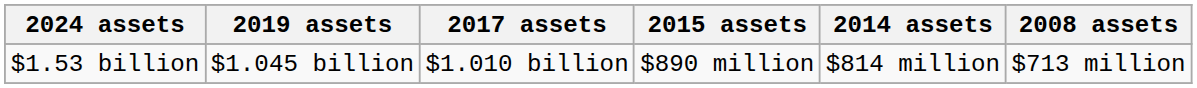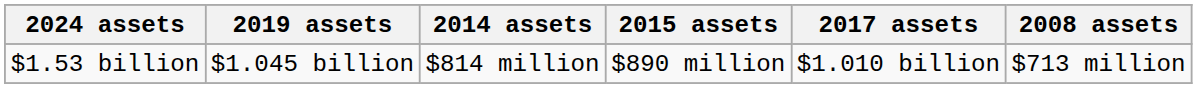columns swapped: 2017 assets <-> 2014 assets
